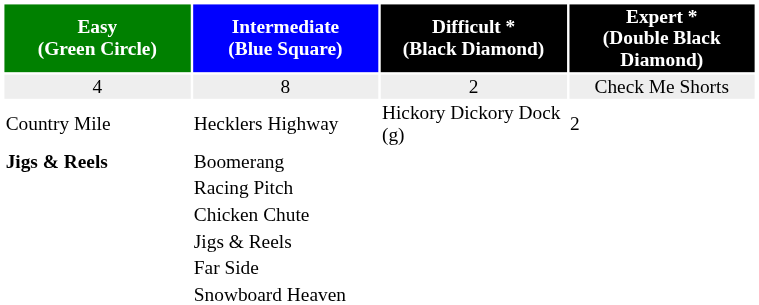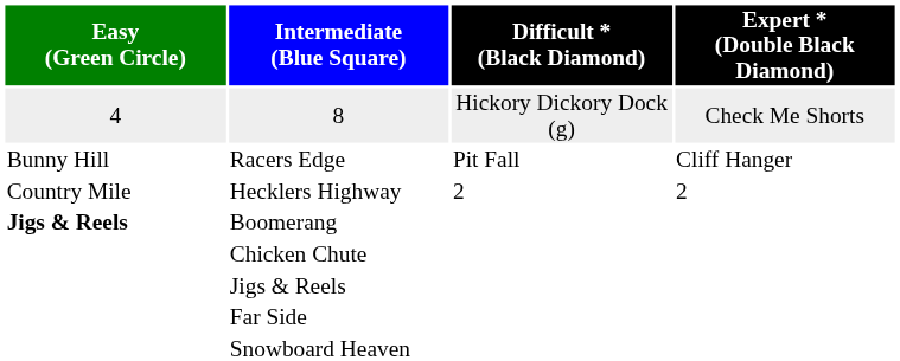8 | Difficult * (Black Diamond): 2 -> Hickory Dickory Dock (g)
+ row: Bunny Hill | Racers Edge | Pit Fall | Cliff Hanger
Hecklers Highway | Difficult * (Black Diamond): Hickory Dickory Dock (g) -> 2
- row: Racing Pitch
